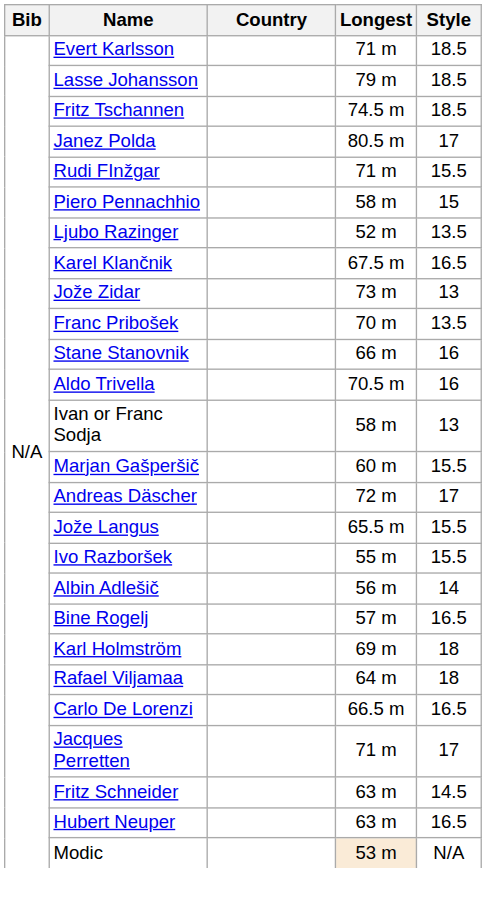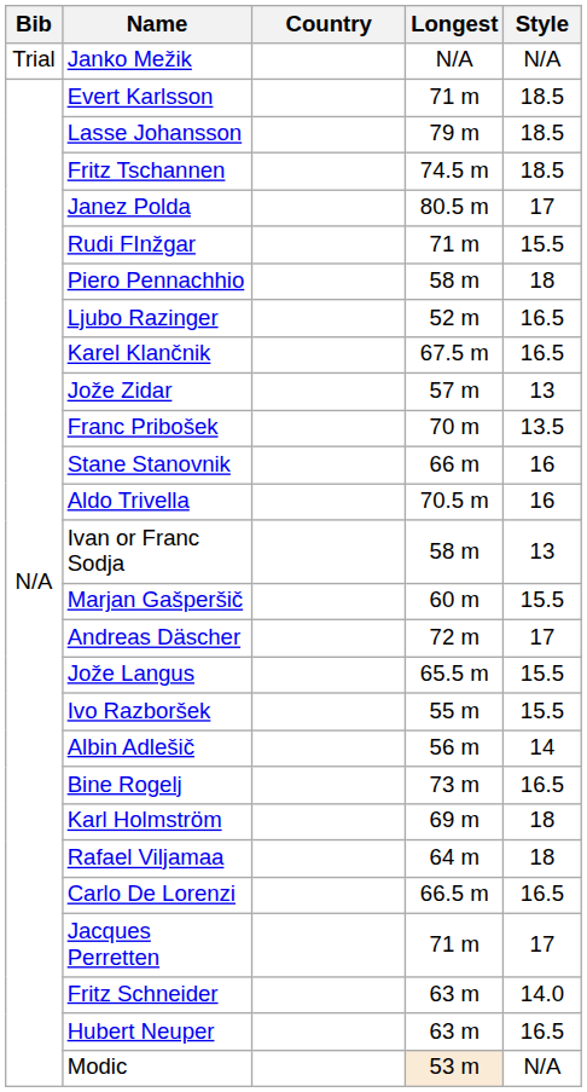+ row: Trial | Janko Mežik | N/A | N/A
Piero Pennachhio | Style: 15 -> 18
Ljubo Razinger | Style: 13.5 -> 16.5
Jože Zidar | Longest: 73 m -> 57 m
Bine Rogelj | Longest: 57 m -> 73 m
Fritz Schneider | Style: 14.5 -> 14.0
